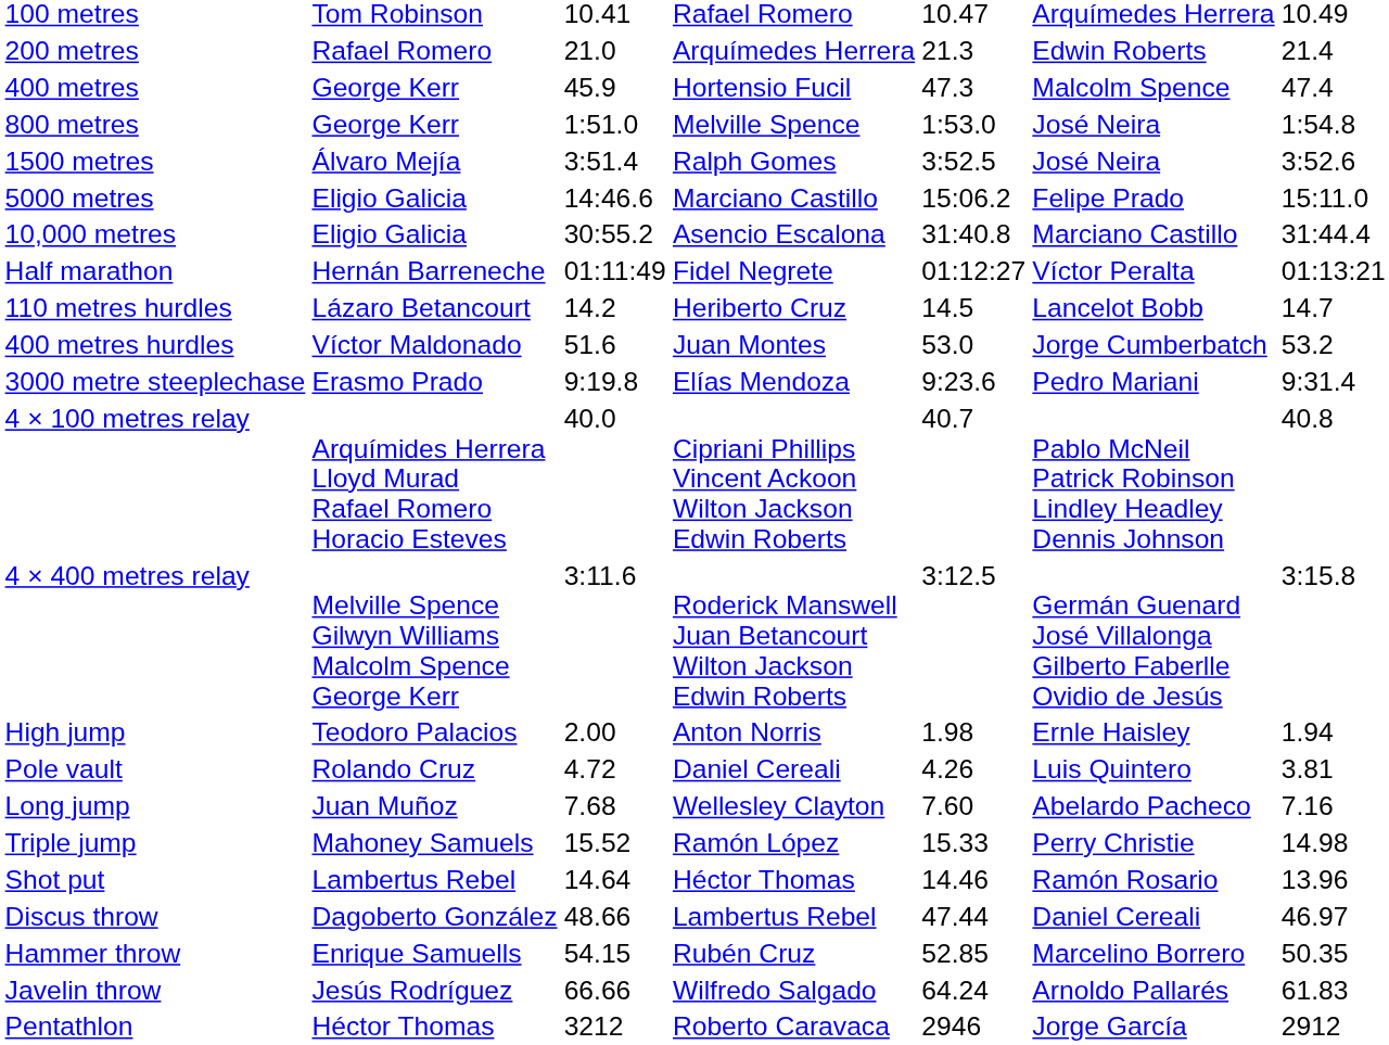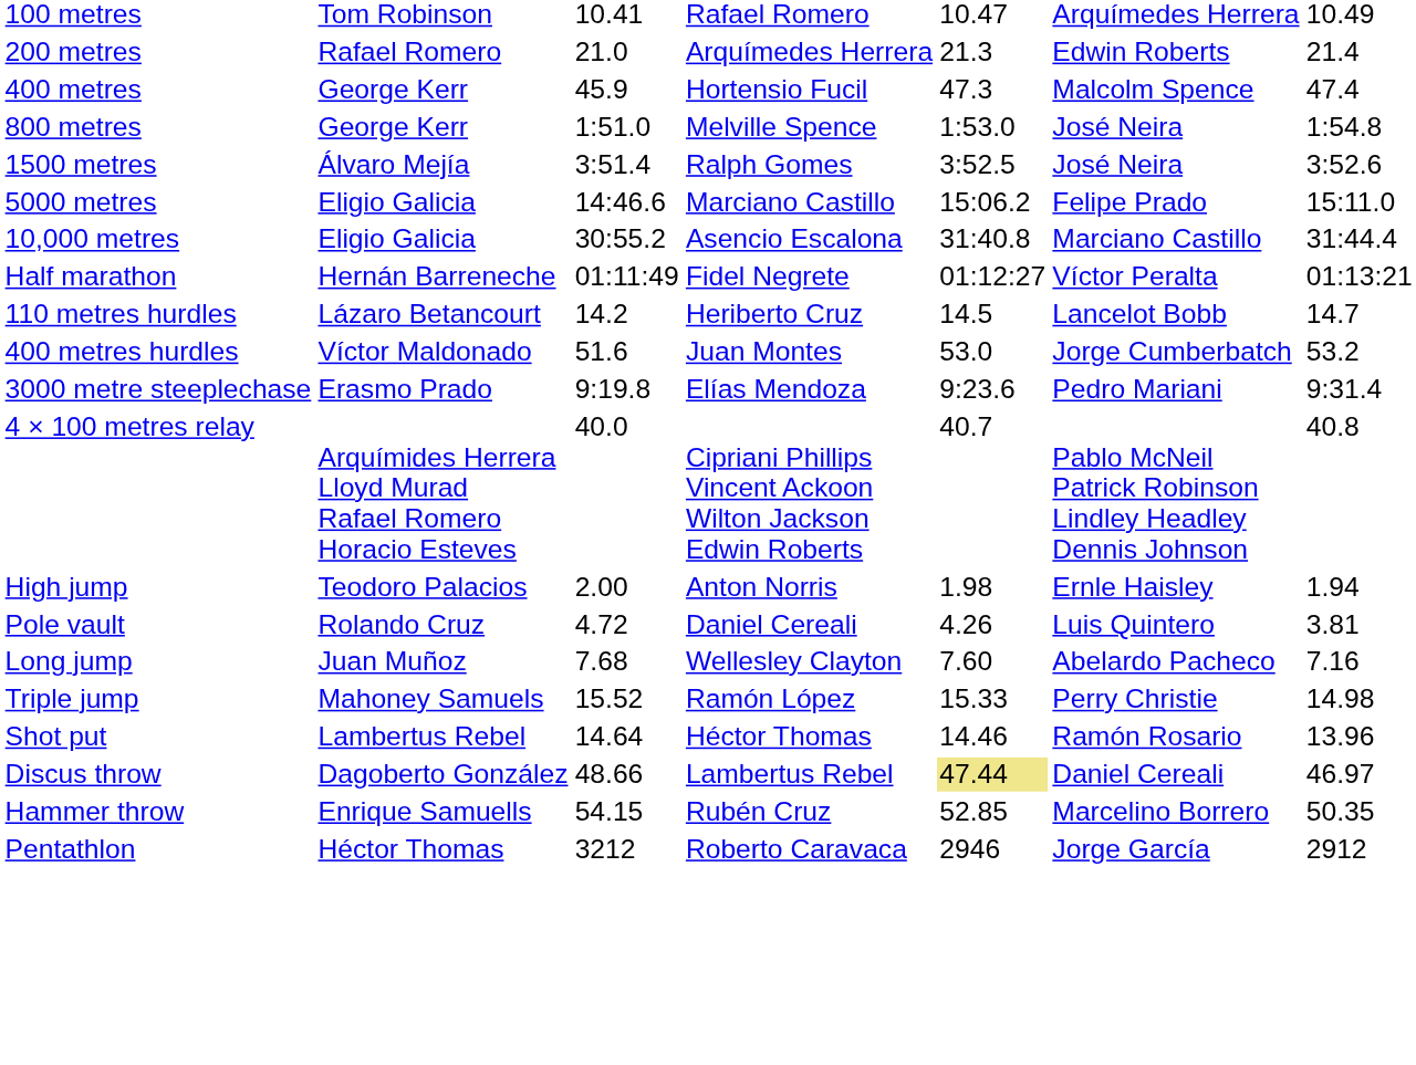- row: 4 × 400 metres relay | Melville Spence Gilwyn Williams Malcolm Spence George Kerr | 3:11.6 | Roderick Manswell Juan Betancourt Wilton Jackson Edwin Roberts | 3:12.5 | Germán Guenard José Villalonga Gilberto Faberlle Ovidio de Jesús | 3:15.8
Discus throw | column 5: no background -> khaki background
- row: Javelin throw | Jesús Rodríguez | 66.66 | Wilfredo Salgado | 64.24 | Arnoldo Pallarés | 61.83
